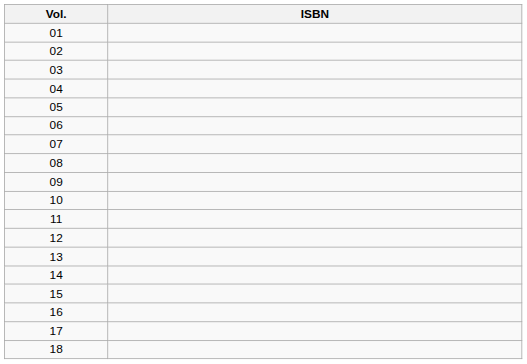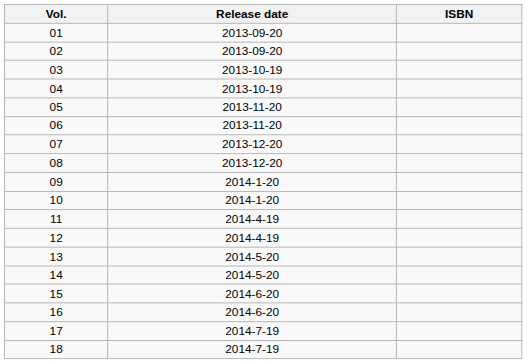+ column: Release date | 2013-09-20 | 2013-09-20 | 2013-10-19 | 2013-10-19 | 2013-11-20 | 2013-11-20 | 2013-12-20 | 2013-12-20 | 2014-1-20 | 2014-1-20 | 2014-4-19 | 2014-4-19 | 2014-5-20 | 2014-5-20 | 2014-6-20 | 2014-6-20 | 2014-7-19 | 2014-7-19
